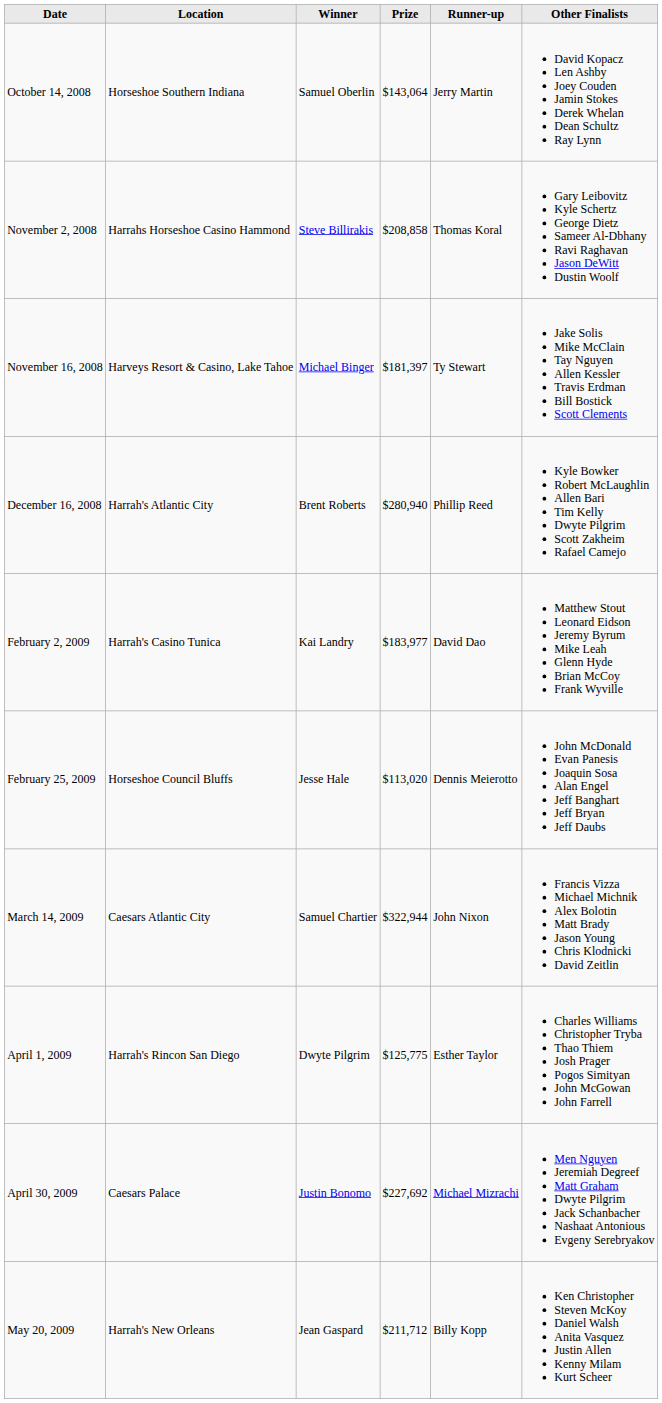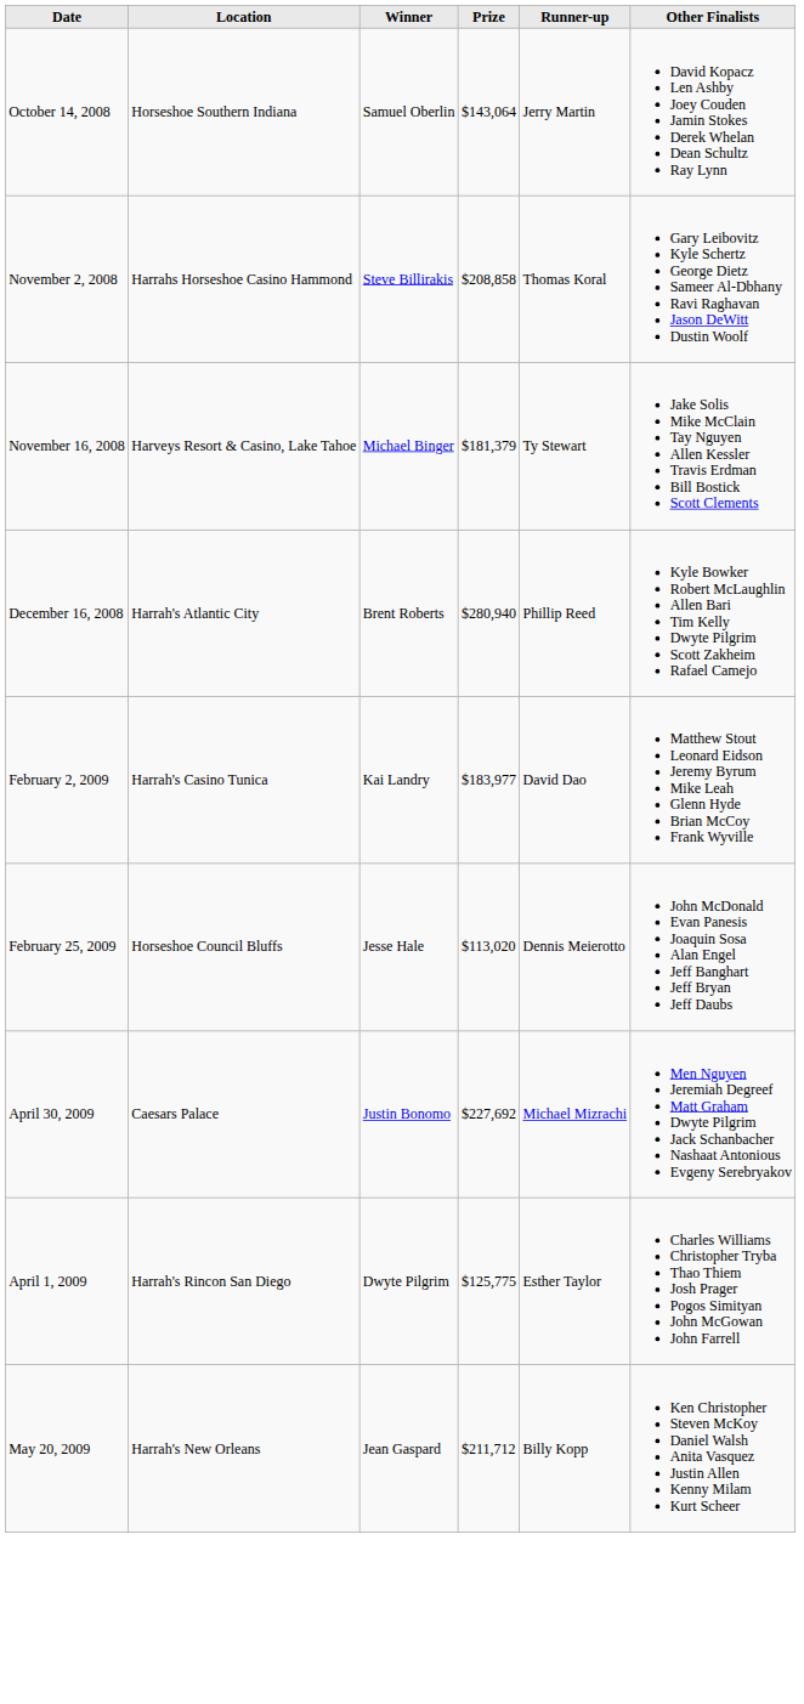November 16, 2008 | Prize: $181,397 -> $181,379
- row: March 14, 2009 | Caesars Atlantic City | Samuel Chartier | $322,944 | John Nixon | Francis Vizza Michael Michnik Alex Bolotin Matt Brady Jason Young Chris Klodnicki David Zeitlin
rows swapped: April 1, 2009 <-> April 30, 2009
